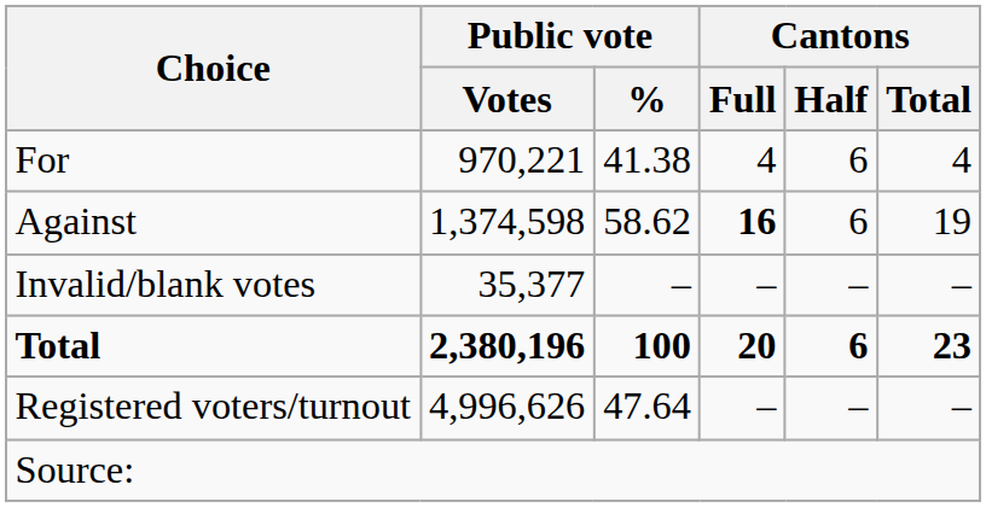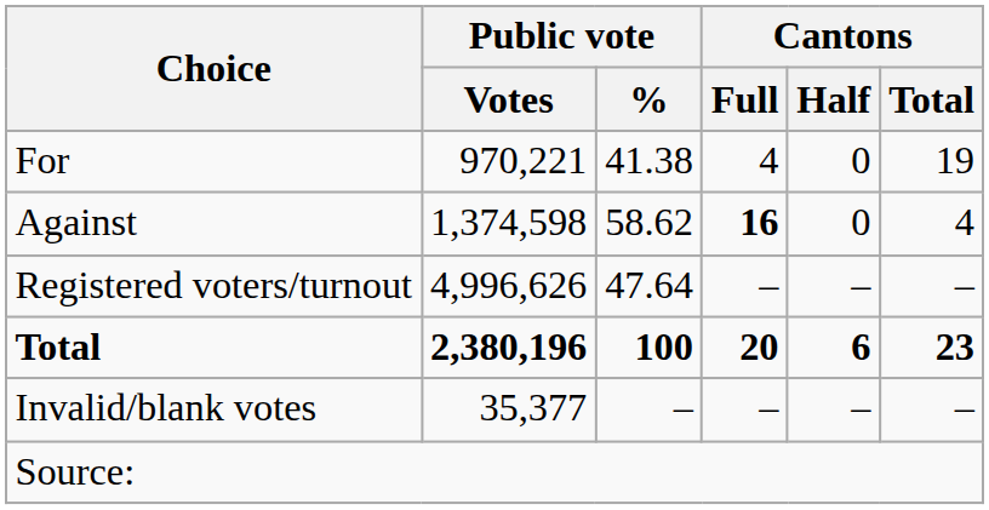For | Cantons / Half: 6 -> 0
For | Cantons / Total: 4 -> 19
Against | Cantons / Half: 6 -> 0
Against | Cantons / Total: 19 -> 4
rows swapped: Invalid/blank votes <-> Registered voters/turnout
